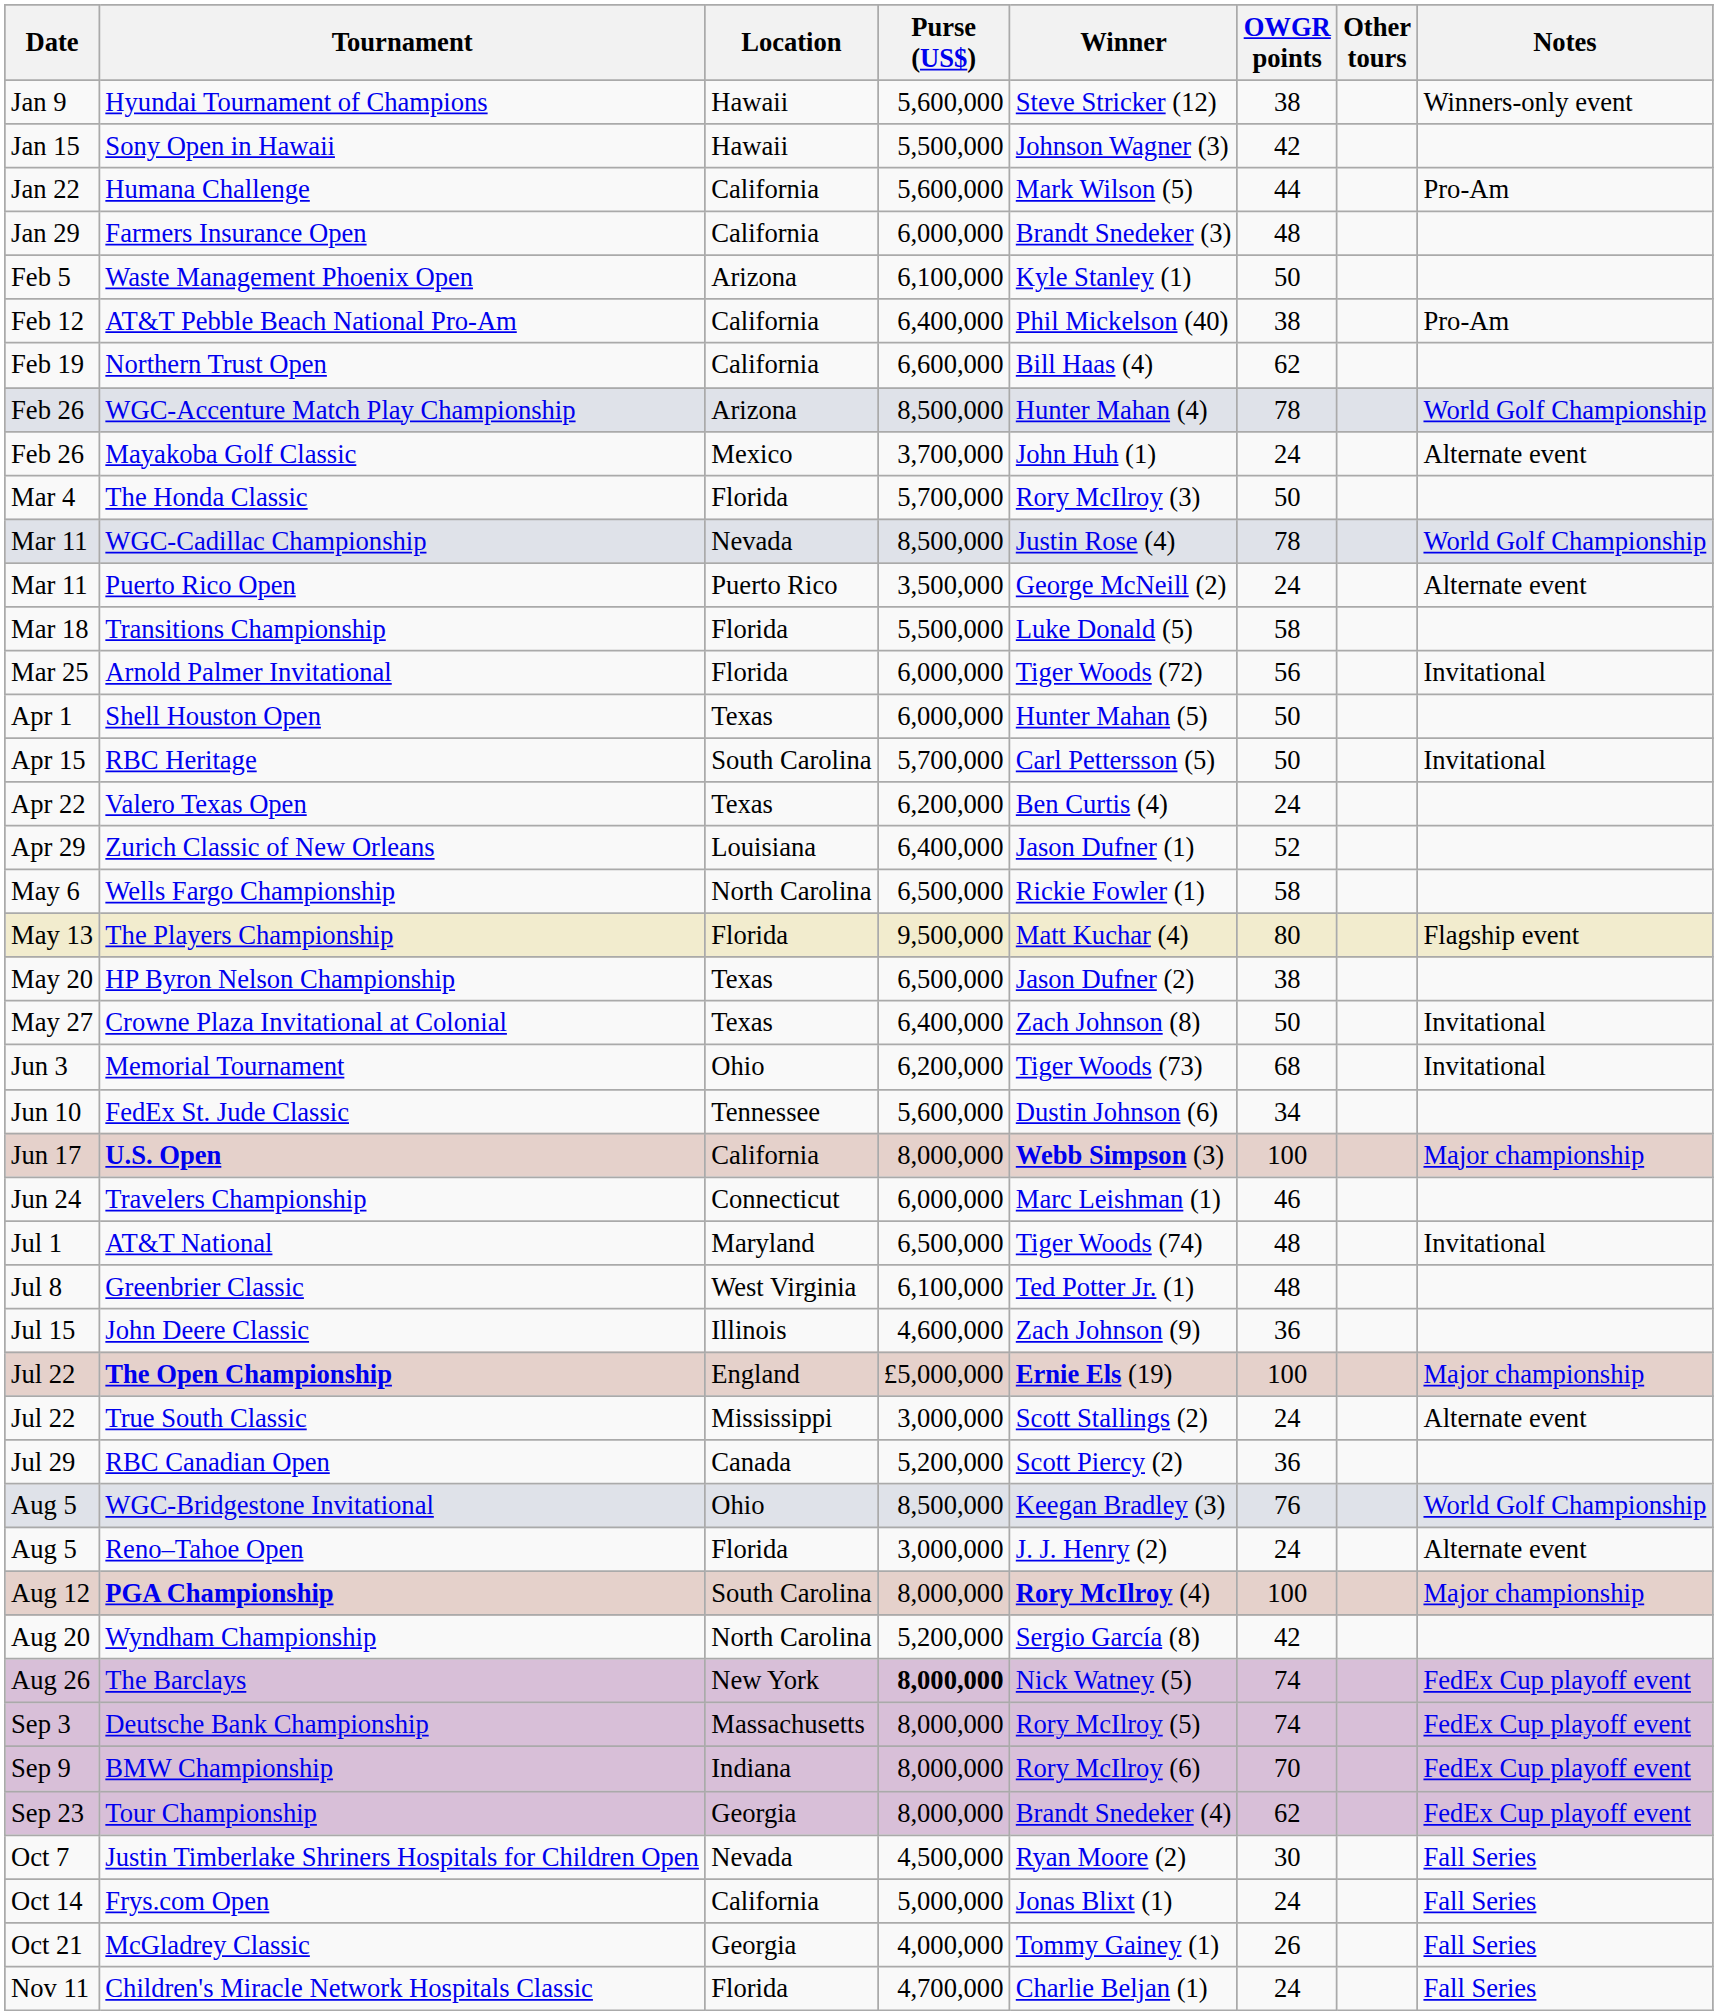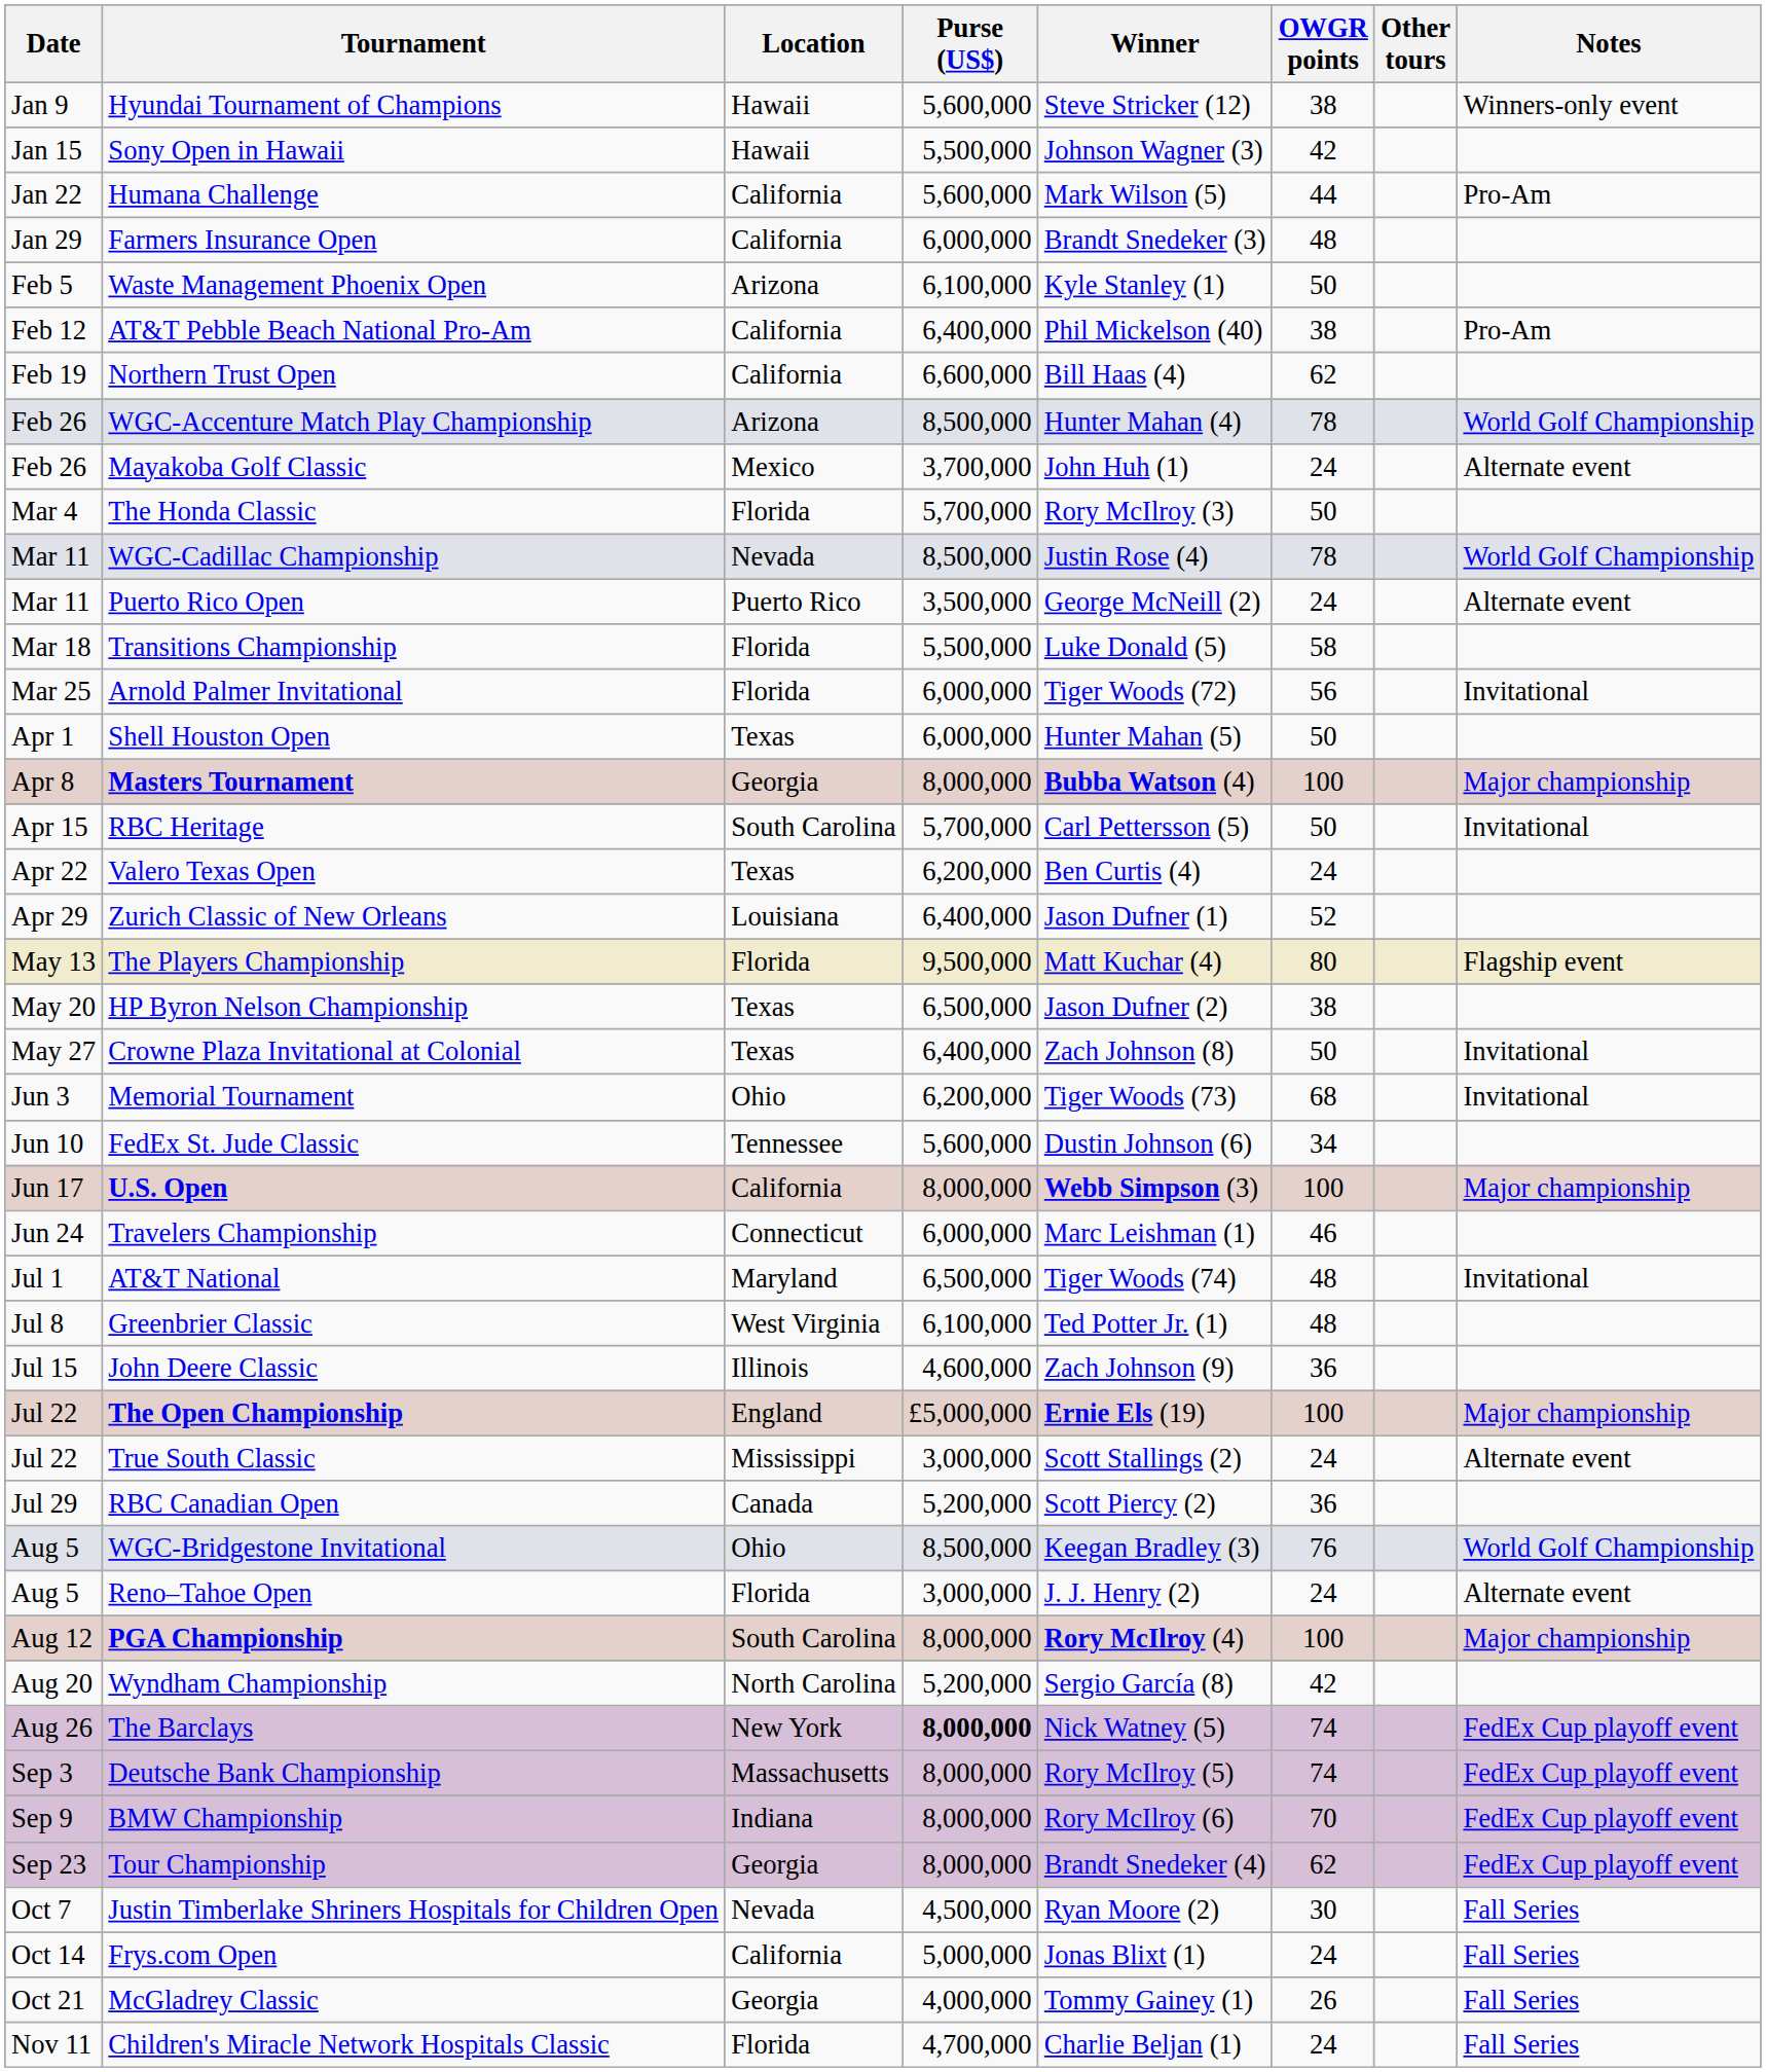+ row: Apr 8 | Masters Tournament | Georgia | 8,000,000 | Bubba Watson (4) | 100 | Major championship
- row: May 6 | Wells Fargo Championship | North Carolina | 6,500,000 | Rickie Fowler (1) | 58
